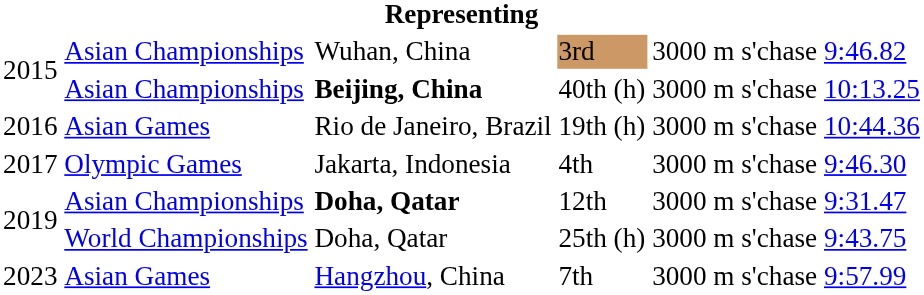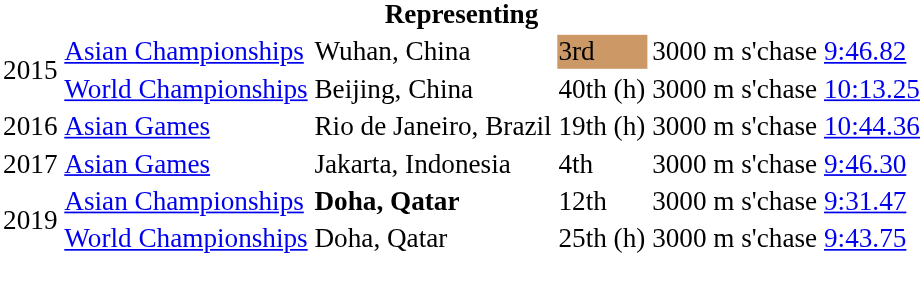40th (h) | column 2: Asian Championships -> World Championships
40th (h) | column 3: bold -> normal
4th | column 2: Olympic Games -> Asian Games
- row: 2023 | Asian Games | Hangzhou, China | 7th | 3000 m s'chase | 9:57.99
